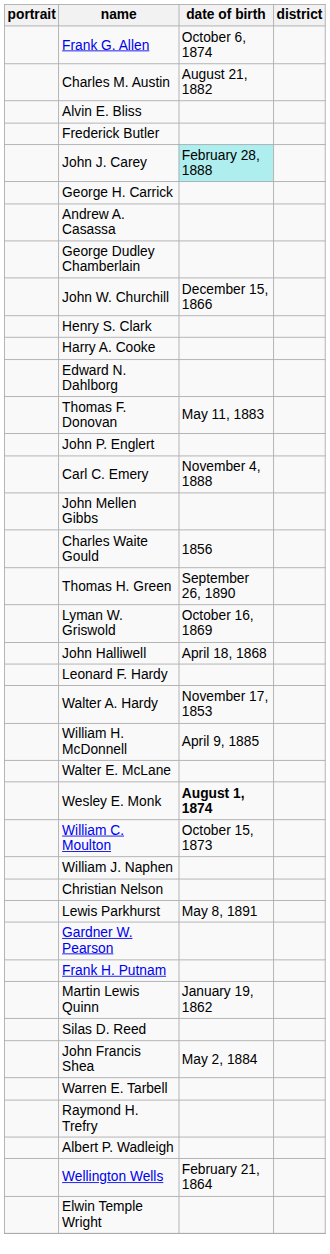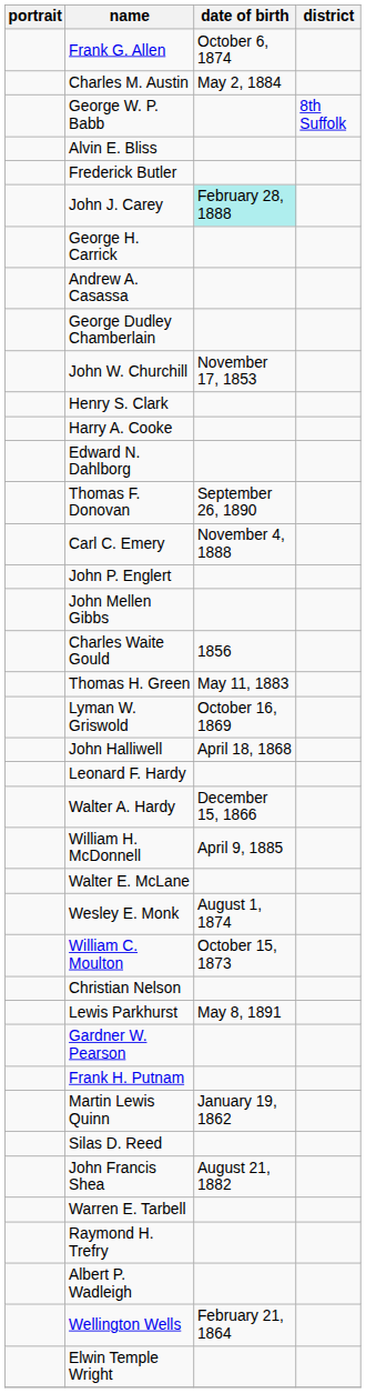Charles M. Austin | date of birth: August 21, 1882 -> May 2, 1884
+ row: George W. P. Babb | 8th Suffolk
John W. Churchill | date of birth: December 15, 1866 -> November 17, 1853
Thomas F. Donovan | date of birth: May 11, 1883 -> September 26, 1890
rows swapped: Carl C. Emery <-> John P. Englert
Thomas H. Green | date of birth: September 26, 1890 -> May 11, 1883
Walter A. Hardy | date of birth: November 17, 1853 -> December 15, 1866
Wesley E. Monk | date of birth: bold -> normal
- row: William J. Naphen
John Francis Shea | date of birth: May 2, 1884 -> August 21, 1882
